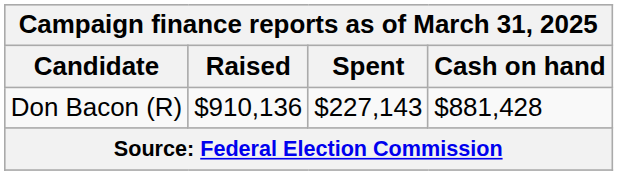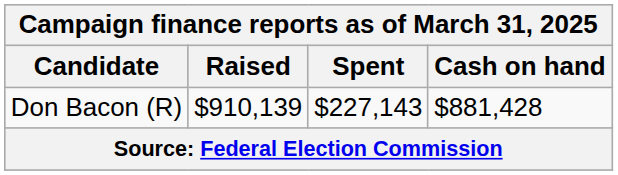Don Bacon (R) | Raised: $910,136 -> $910,139
